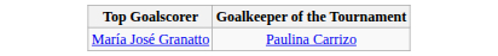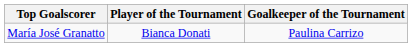+ column: Player of the Tournament | Bianca Donati
